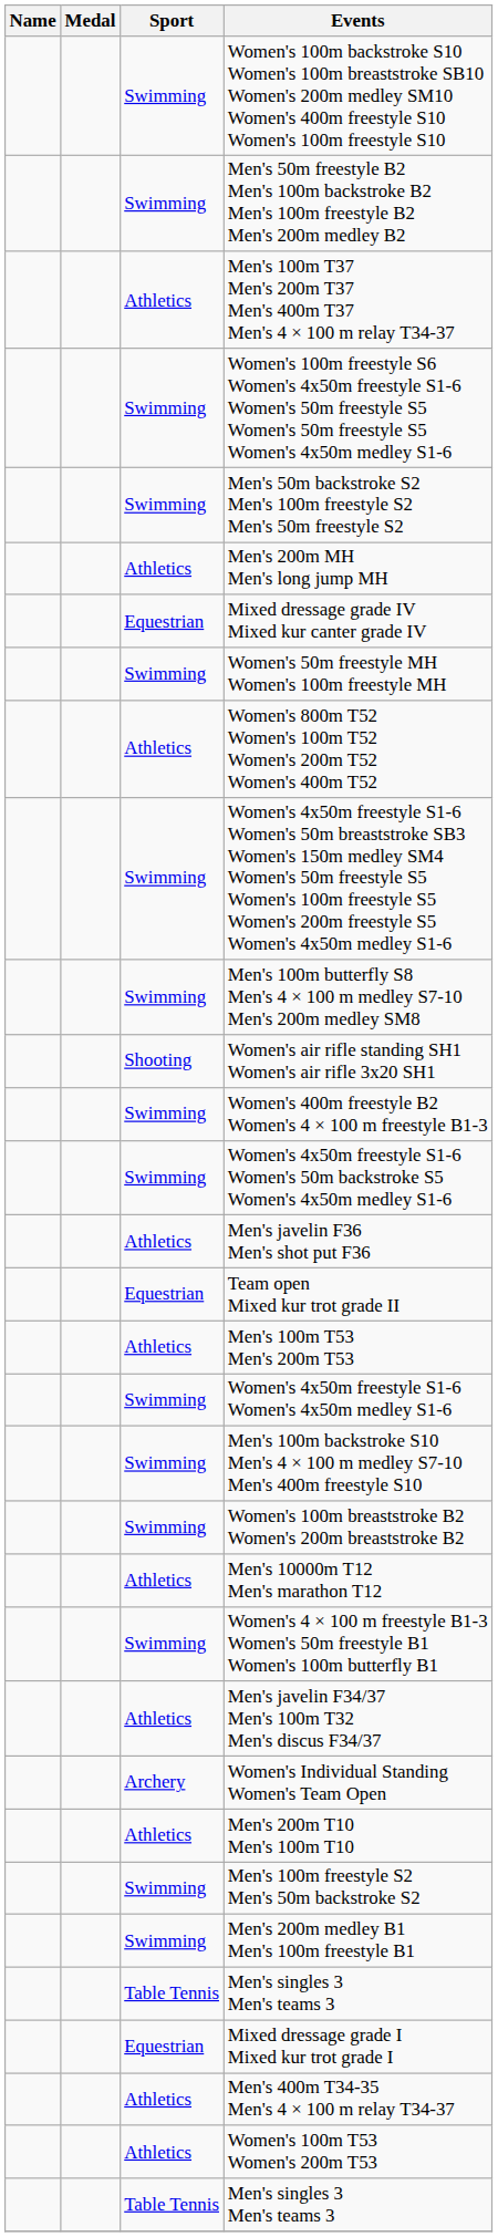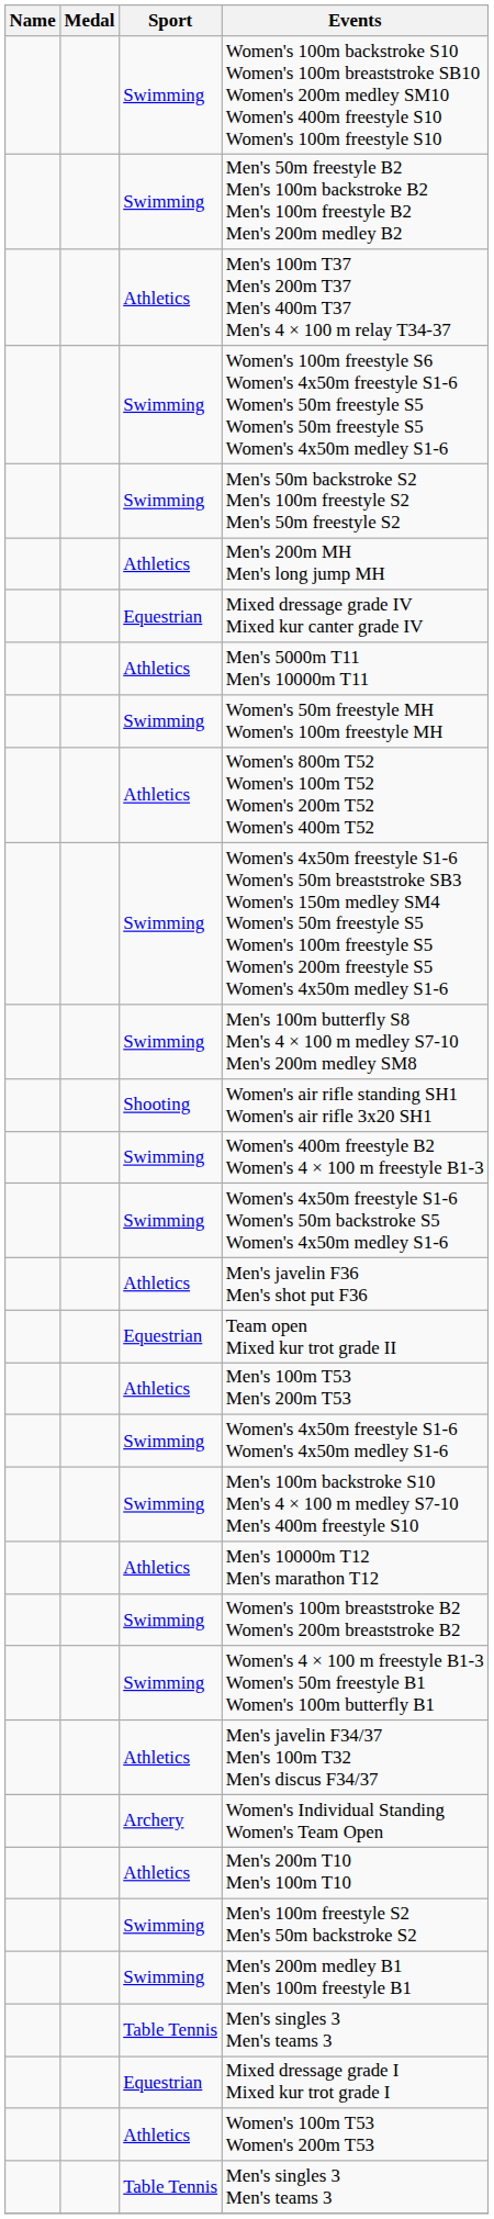+ row: Athletics | Men's 5000m T11 Men's 10000m T11
rows swapped: Women's 100m breaststroke B2 Women's 200m breaststroke B2 <-> Men's 10000m T12 Men's marathon T12
- row: Athletics | Men's 400m T34-35 Men's 4 × 100 m relay T34-37
